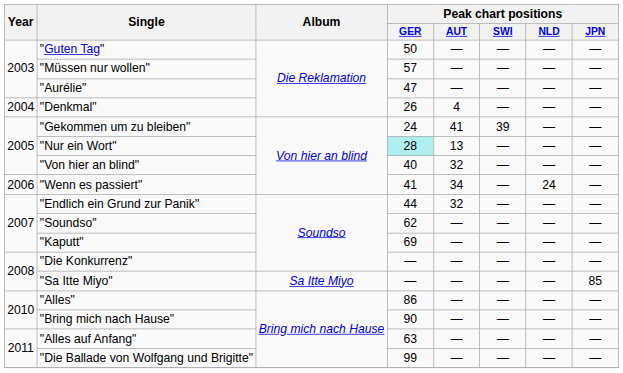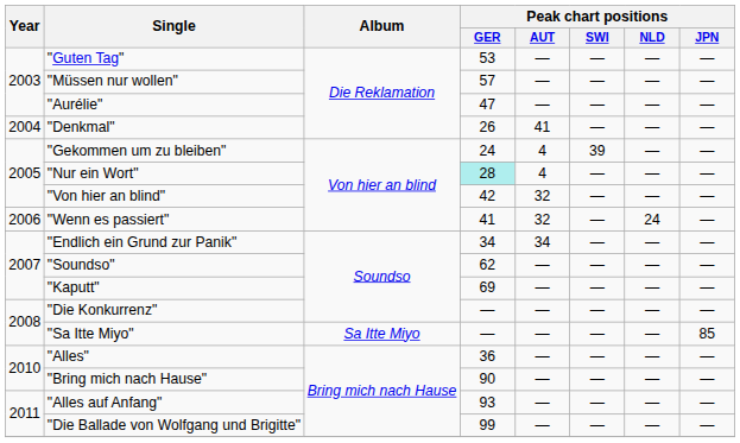"Guten Tag" | Peak chart positions / GER: 50 -> 53
"Denkmal" | Peak chart positions / AUT: 4 -> 41
"Gekommen um zu bleiben" | Peak chart positions / AUT: 41 -> 4
"Nur ein Wort" | Peak chart positions / AUT: 13 -> 4
"Von hier an blind" | Peak chart positions / GER: 40 -> 42
"Wenn es passiert" | Peak chart positions / AUT: 34 -> 32
"Endlich ein Grund zur Panik" | Peak chart positions / GER: 44 -> 34
"Endlich ein Grund zur Panik" | Peak chart positions / AUT: 32 -> 34
"Alles" | Peak chart positions / GER: 86 -> 36
"Alles auf Anfang" | Peak chart positions / GER: 63 -> 93
